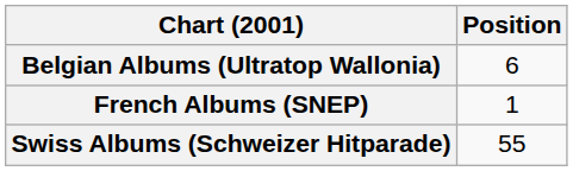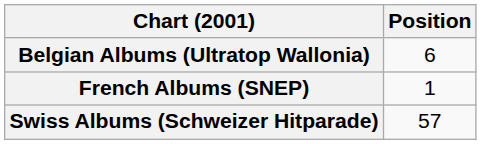Swiss Albums (Schweizer Hitparade) | Position: 55 -> 57
